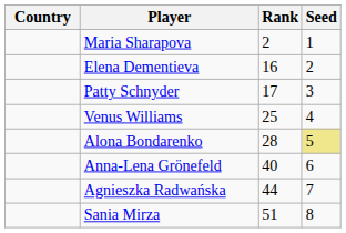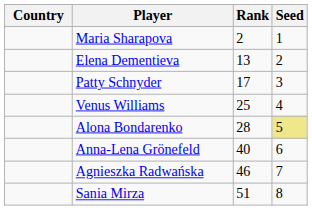Elena Dementieva | Rank: 16 -> 13
Agnieszka Radwańska | Rank: 44 -> 46
